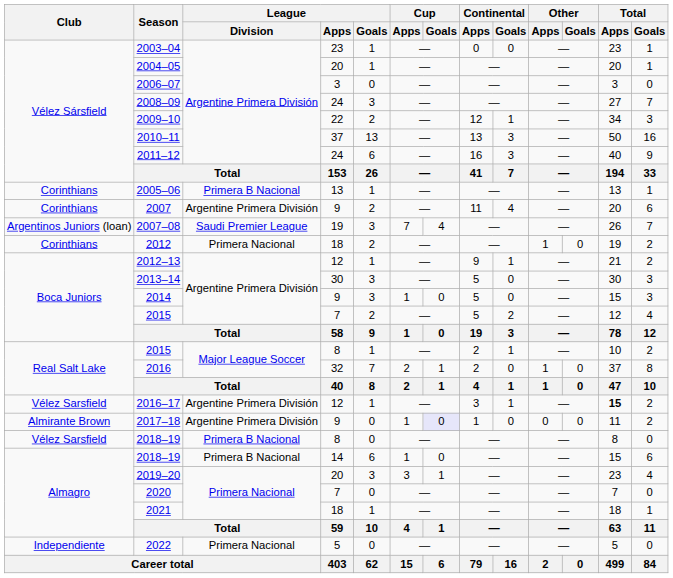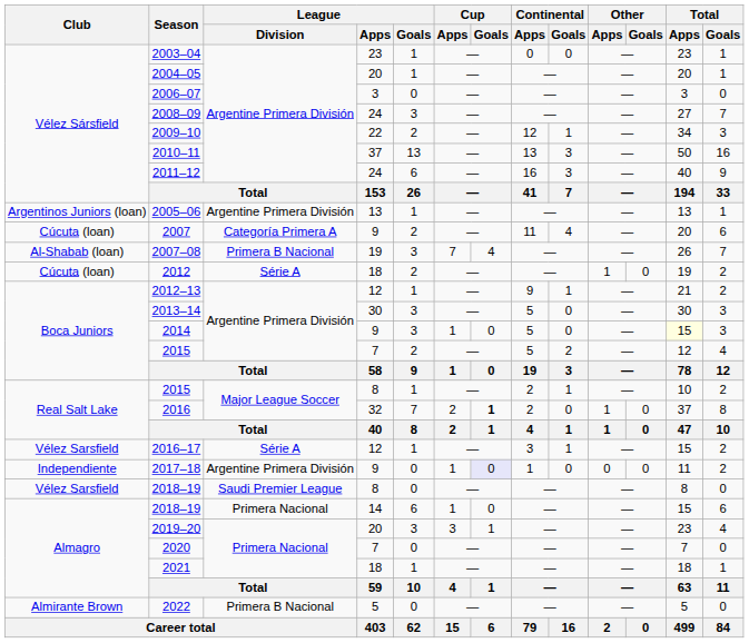2005–06 | Club: Corinthians -> Argentinos Juniors (loan)
2005–06 | League / Division: Primera B Nacional -> Argentine Primera División
2007 | Club: Corinthians -> Cúcuta (loan)
2007 | League / Division: Argentine Primera División -> Categoría Primera A
2007–08 | Club: Argentinos Juniors (loan) -> Al-Shabab (loan)
2007–08 | League / Division: Saudi Premier League -> Primera B Nacional
2012 | Club: Corinthians -> Cúcuta (loan)
2012 | League / Division: Primera Nacional -> Série A
2014 | Total / Apps: no background -> lightyellow background
2016 | Cup / Goals: normal -> bold
2016–17 | League / Division: Argentine Primera División -> Série A
2016–17 | Total / Apps: bold -> normal
2017–18 | Club: Almirante Brown -> Independiente
2018–19 / 8 | League / Division: Primera B Nacional -> Saudi Premier League
2018–19 / 14 | League / Division: Primera B Nacional -> Primera Nacional
2022 | Club: Independiente -> Almirante Brown
2022 | League / Division: Primera Nacional -> Primera B Nacional
